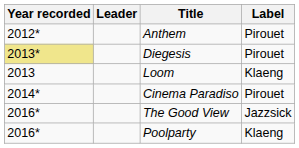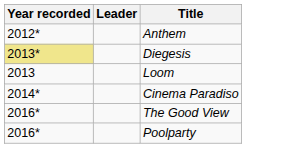- column: Label | Pirouet | Pirouet | Klaeng | Pirouet | Jazzsick | Klaeng
